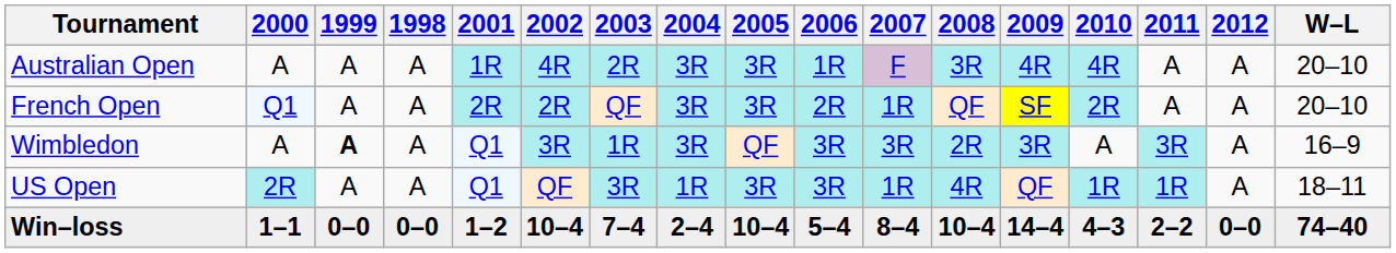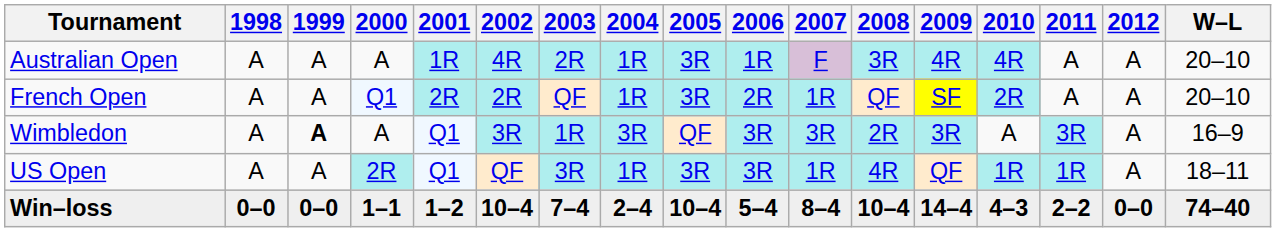columns swapped: 1998 <-> 2000
Australian Open | 2004: 3R -> 1R
French Open | 2004: 3R -> 1R
